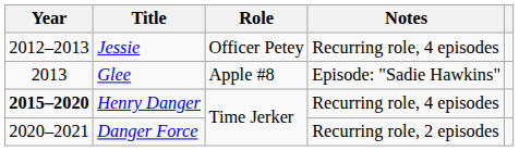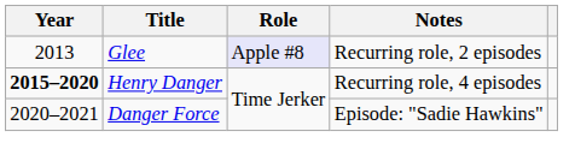- row: 2012–2013 | Jessie | Officer Petey | Recurring role, 4 episodes
Glee | Role: no background -> lavender background
Glee | Notes: Episode: "Sadie Hawkins" -> Recurring role, 2 episodes
Danger Force | Notes: Recurring role, 2 episodes -> Episode: "Sadie Hawkins"
